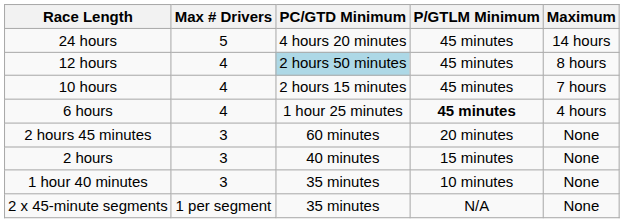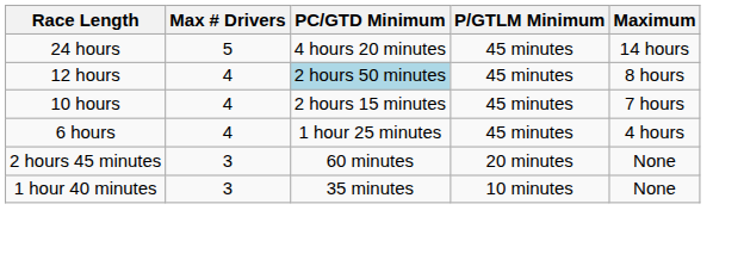6 hours | P/GTLM Minimum: bold -> normal
- row: 2 hours | 3 | 40 minutes | 15 minutes | None
- row: 2 x 45-minute segments | 1 per segment | 35 minutes | N/A | None
